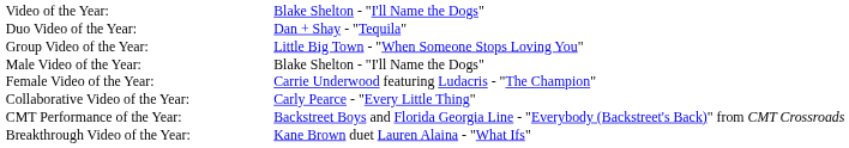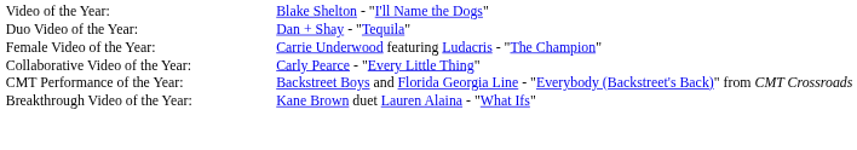- row: Group Video of the Year: | Little Big Town - "When Someone Stops Loving You"
- row: Male Video of the Year: | Blake Shelton - "I'll Name the Dogs"
